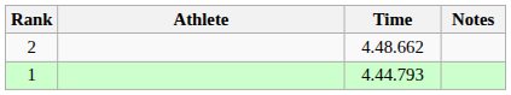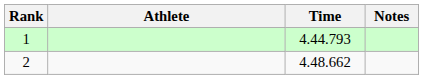rows swapped: 1 <-> 2
